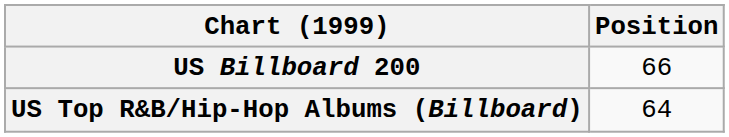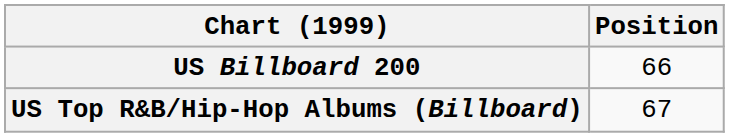US Top R&B/Hip-Hop Albums (Billboard) | Position: 64 -> 67
